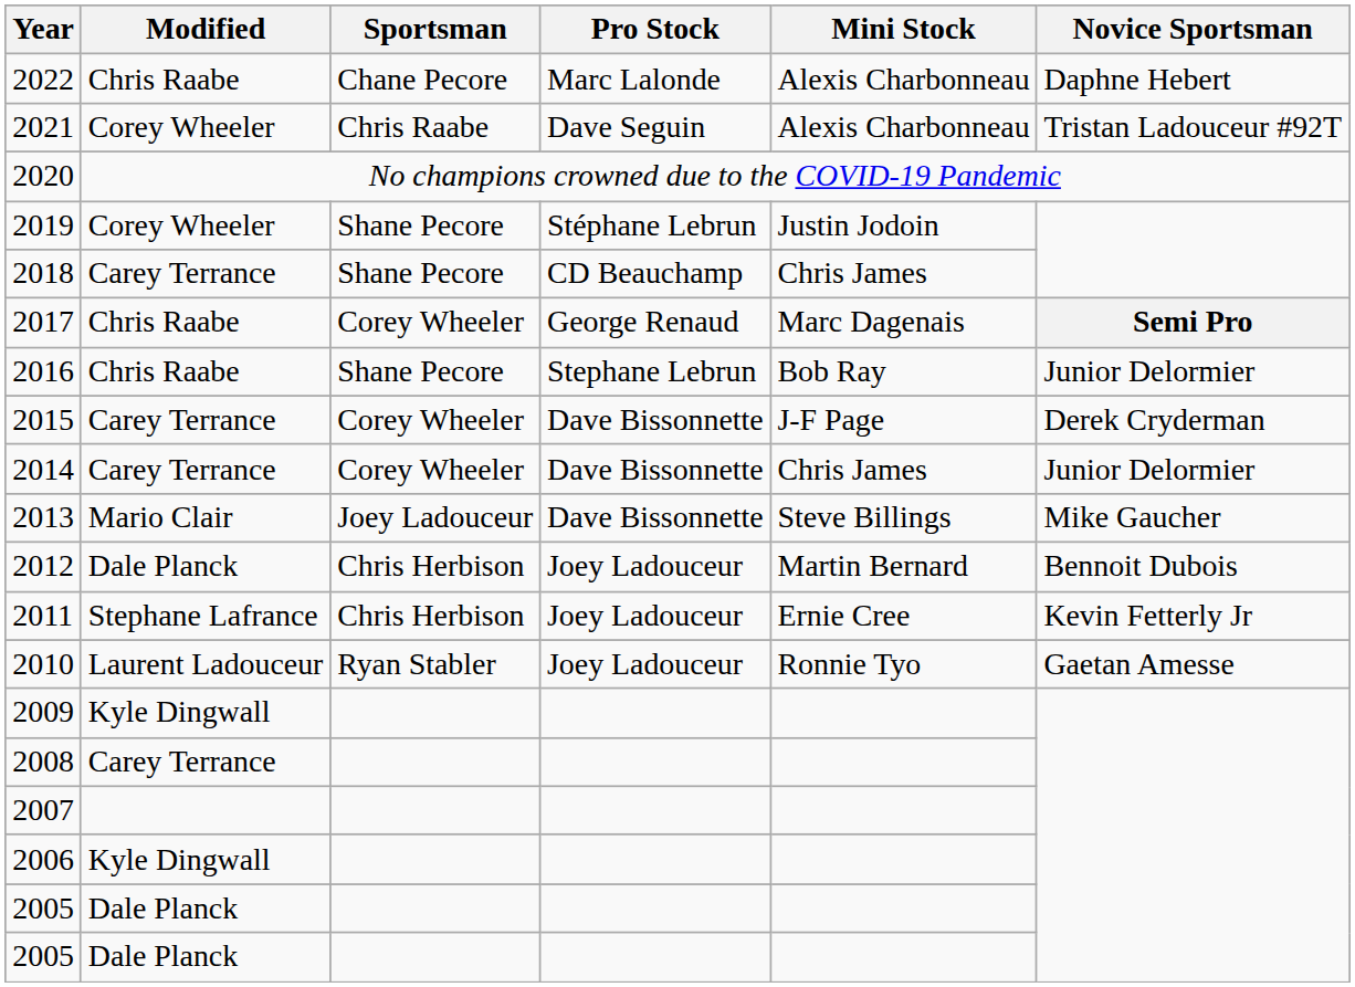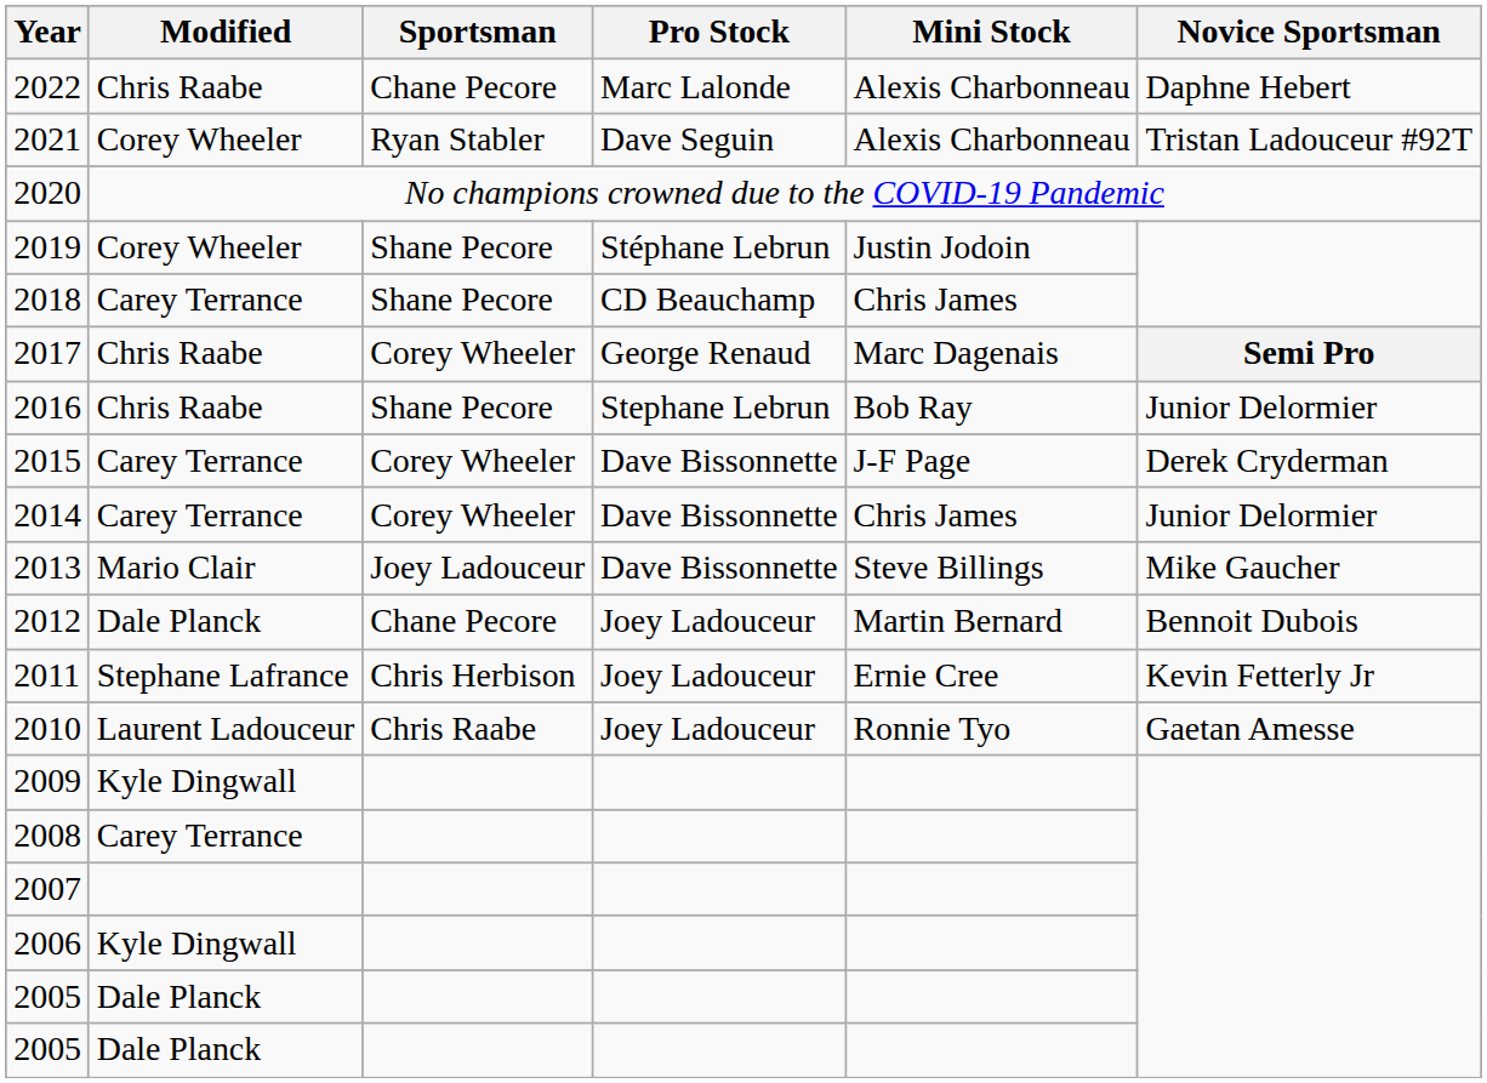2021 | Sportsman: Chris Raabe -> Ryan Stabler
2012 | Sportsman: Chris Herbison -> Chane Pecore
2010 | Sportsman: Ryan Stabler -> Chris Raabe
